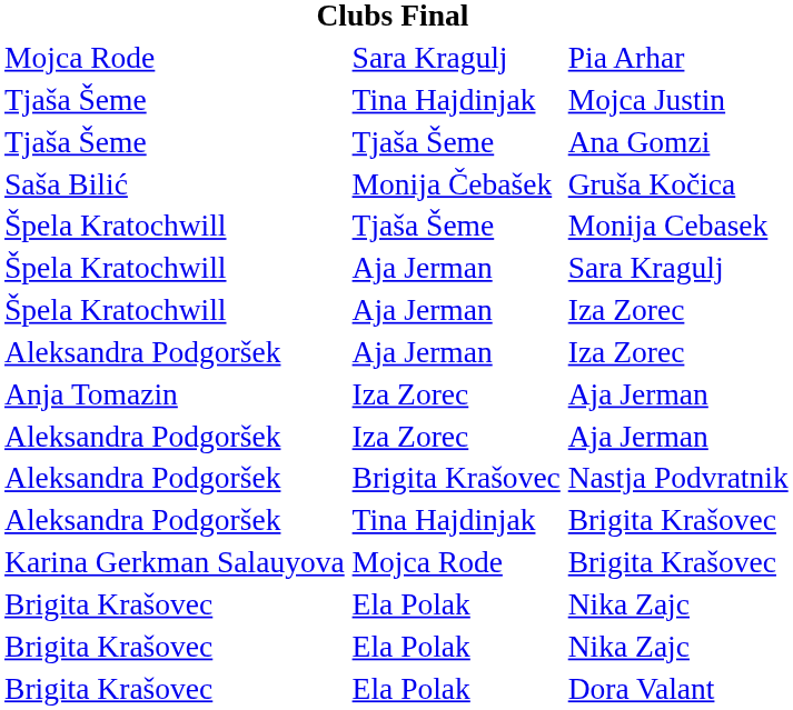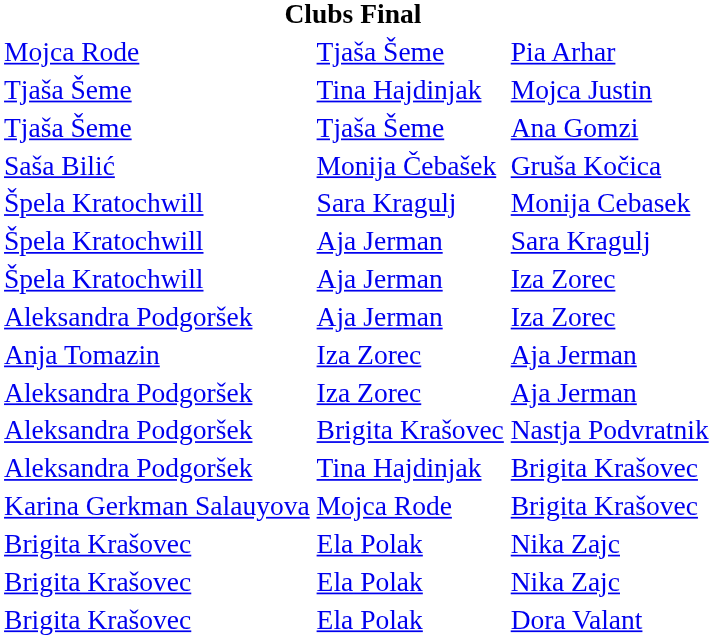Pia Arhar | column 3: Sara Kragulj -> Tjaša Šeme
Monija Cebasek | column 3: Tjaša Šeme -> Sara Kragulj
